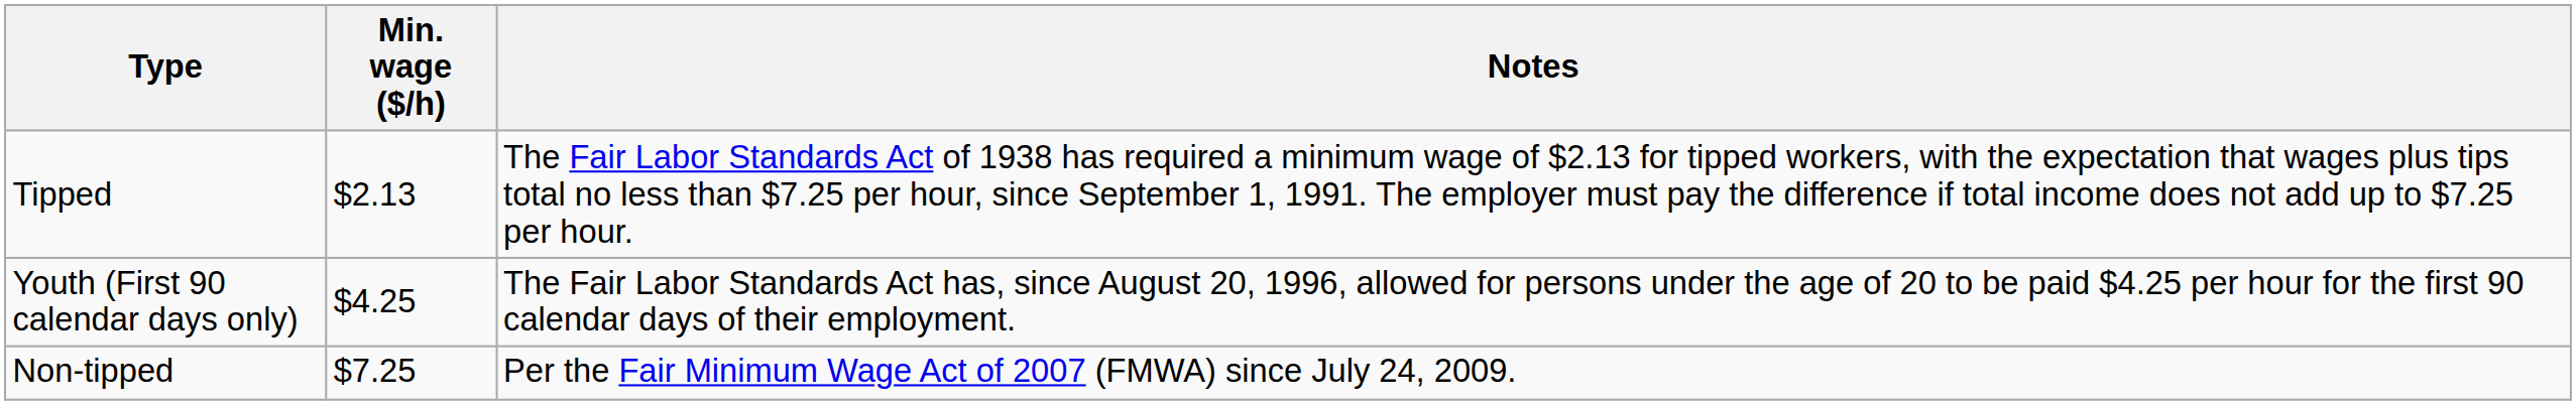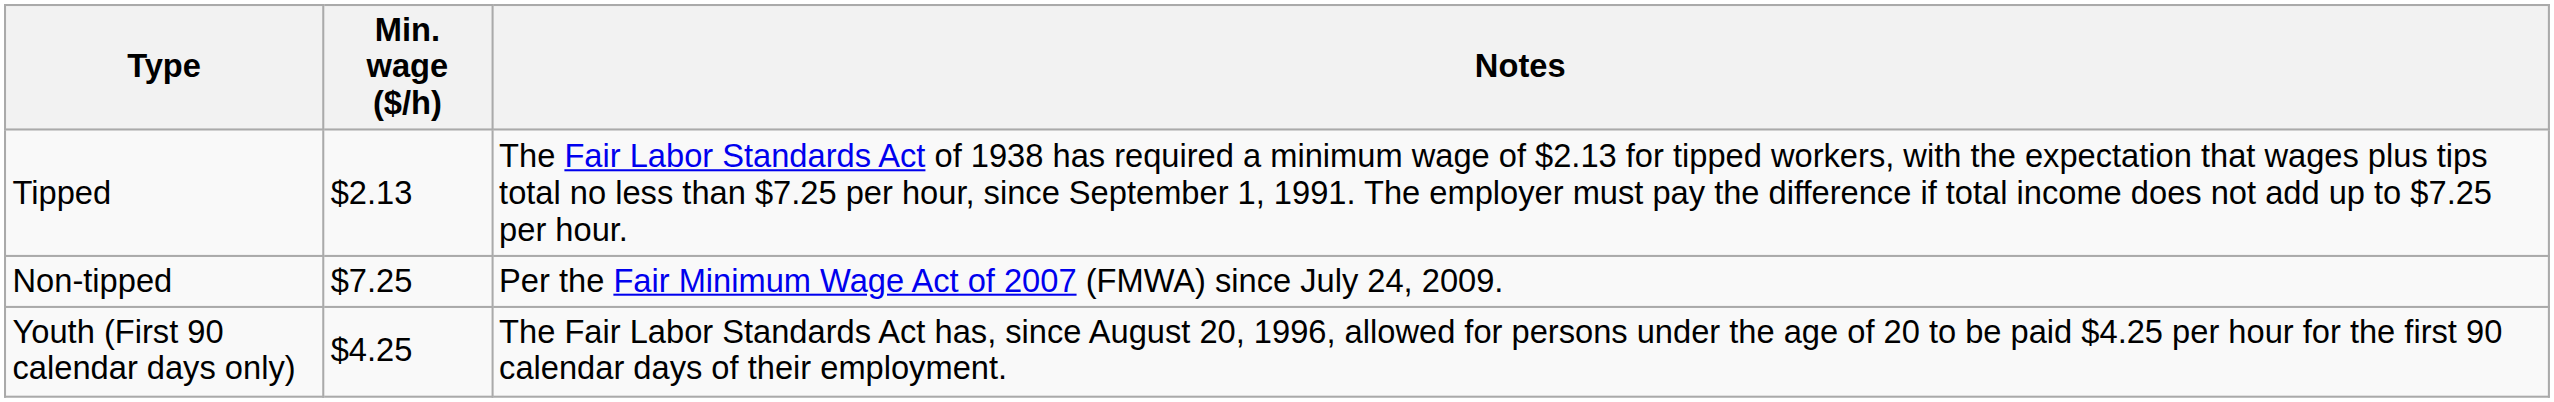rows swapped: Non-tipped <-> Youth (First 90 calendar days only)
